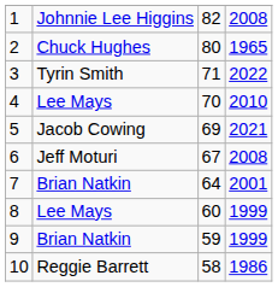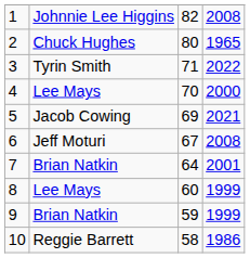4 | column 4: 2010 -> 2000
